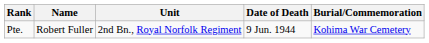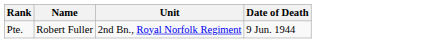- column: Burial/Commemoration | Kohima War Cemetery
